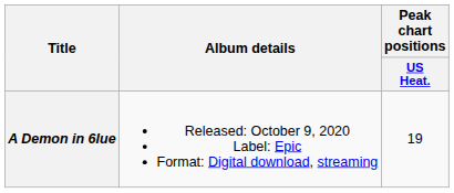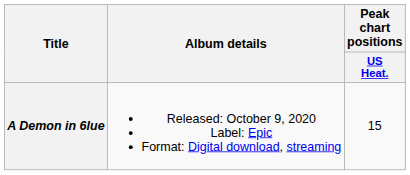A Demon in 6lue | Peak chart positions / US Heat.: 19 -> 15
